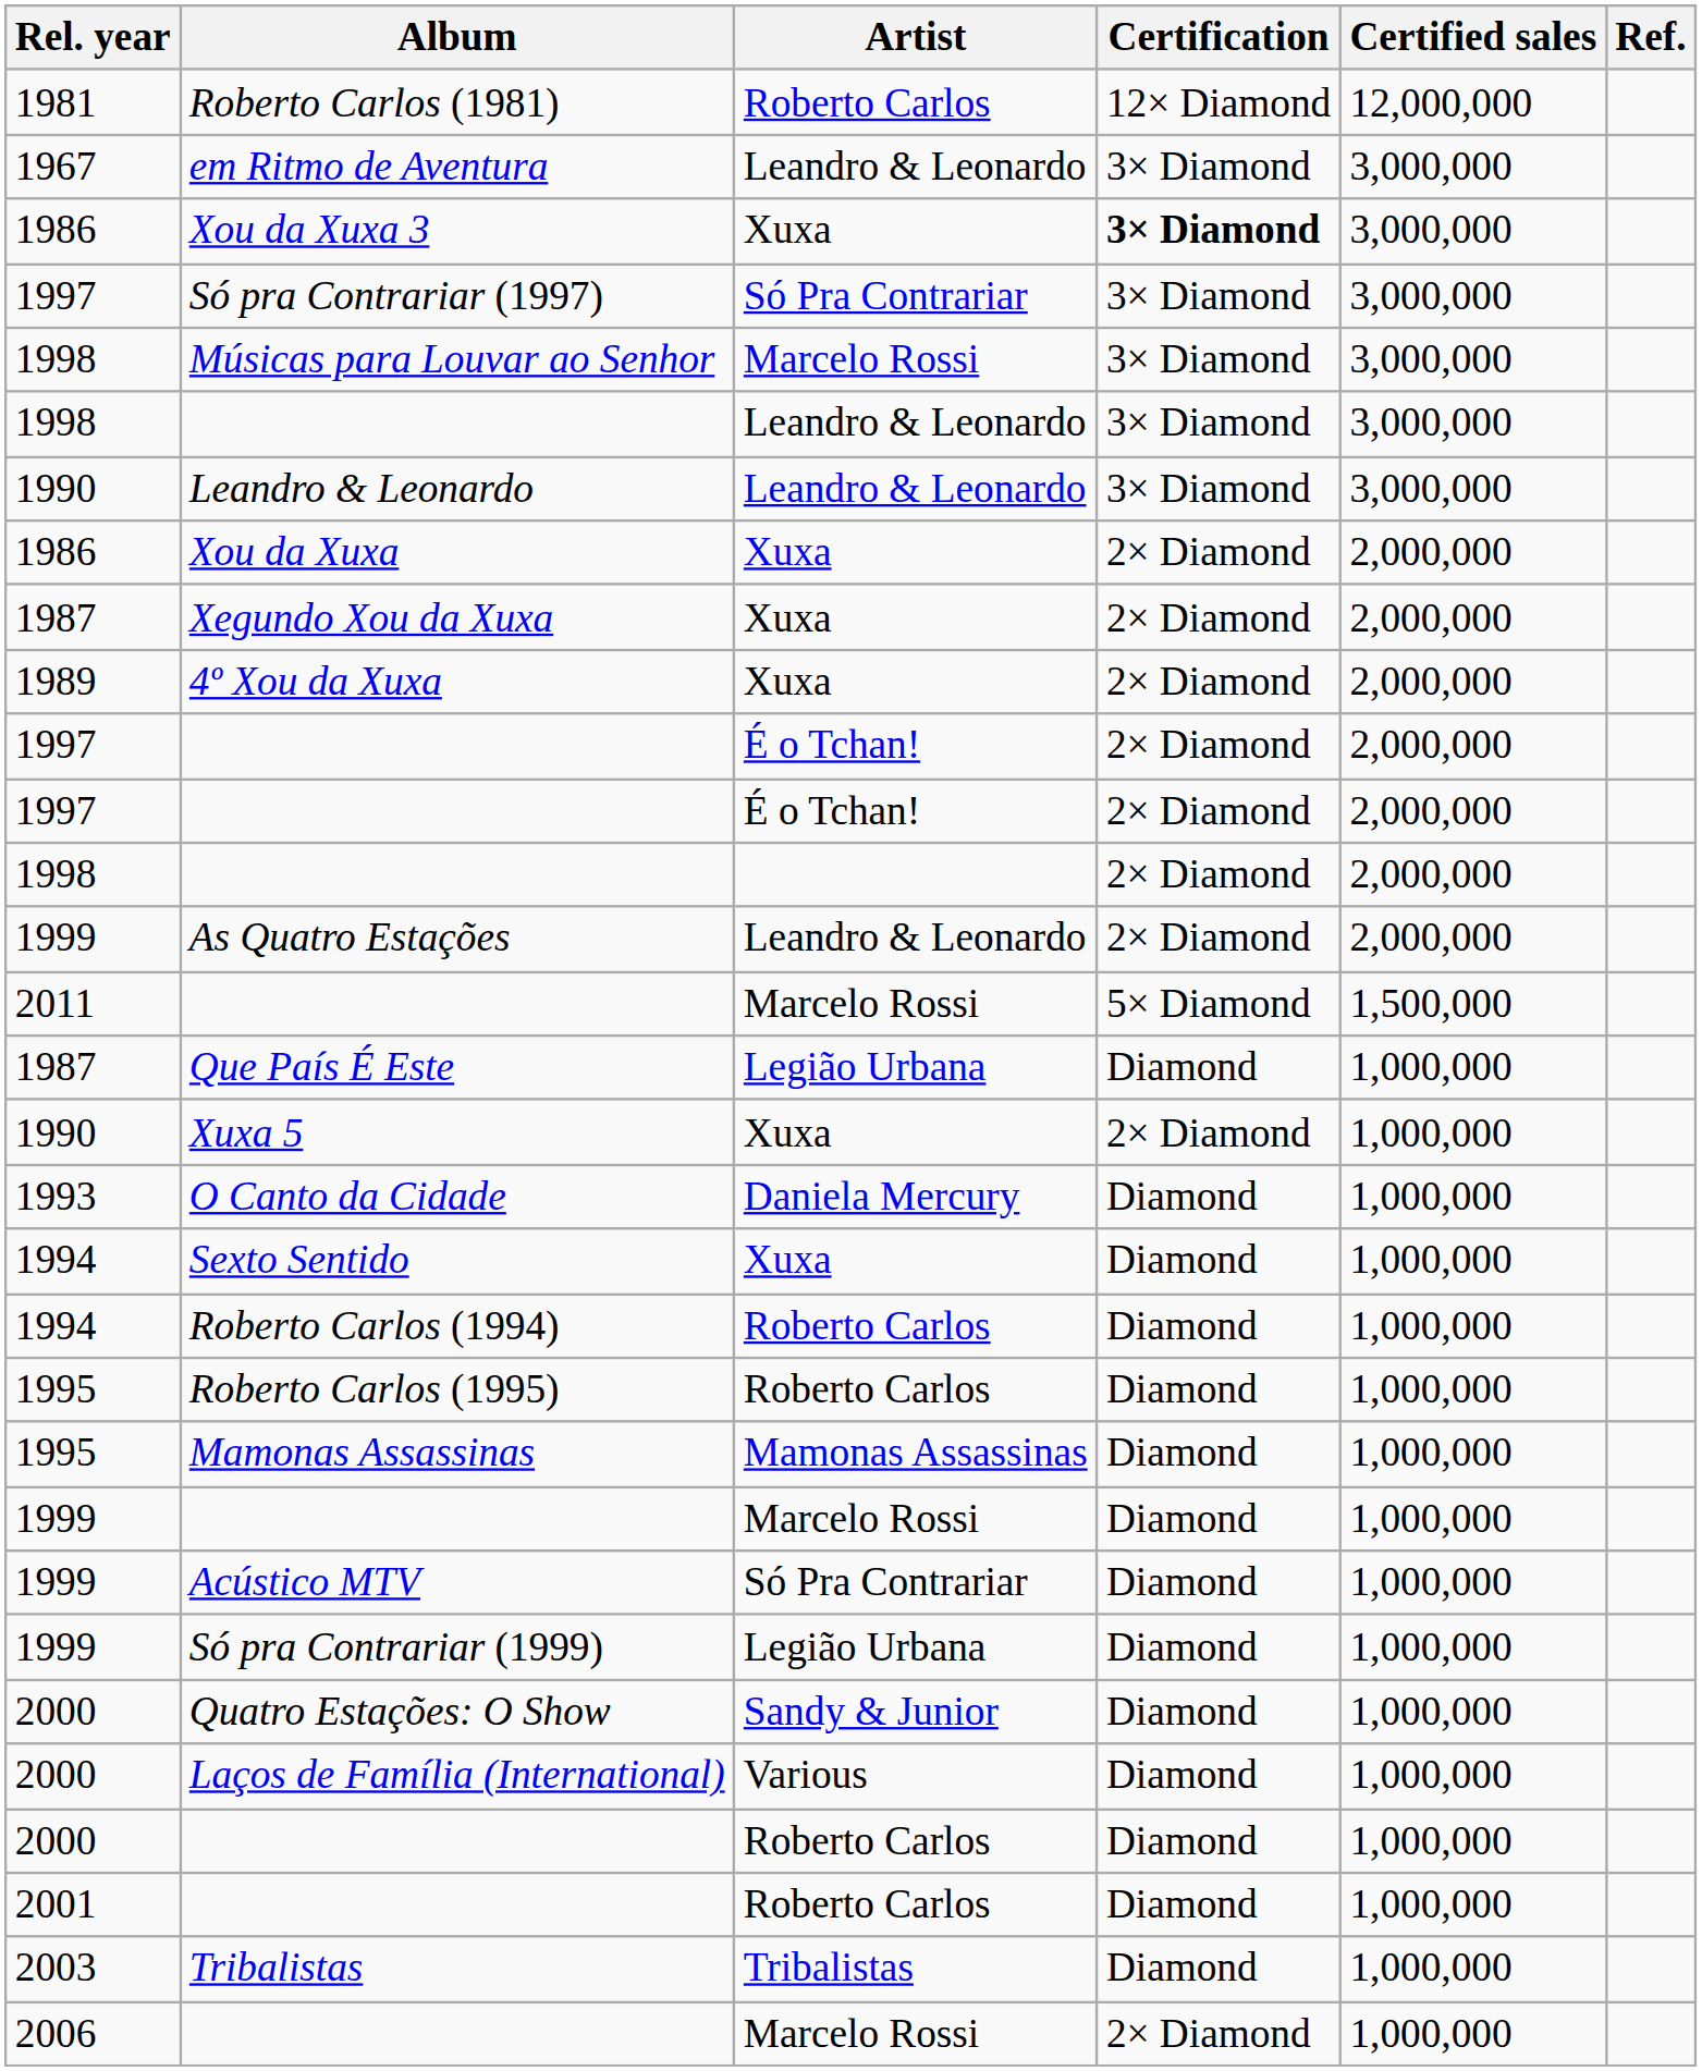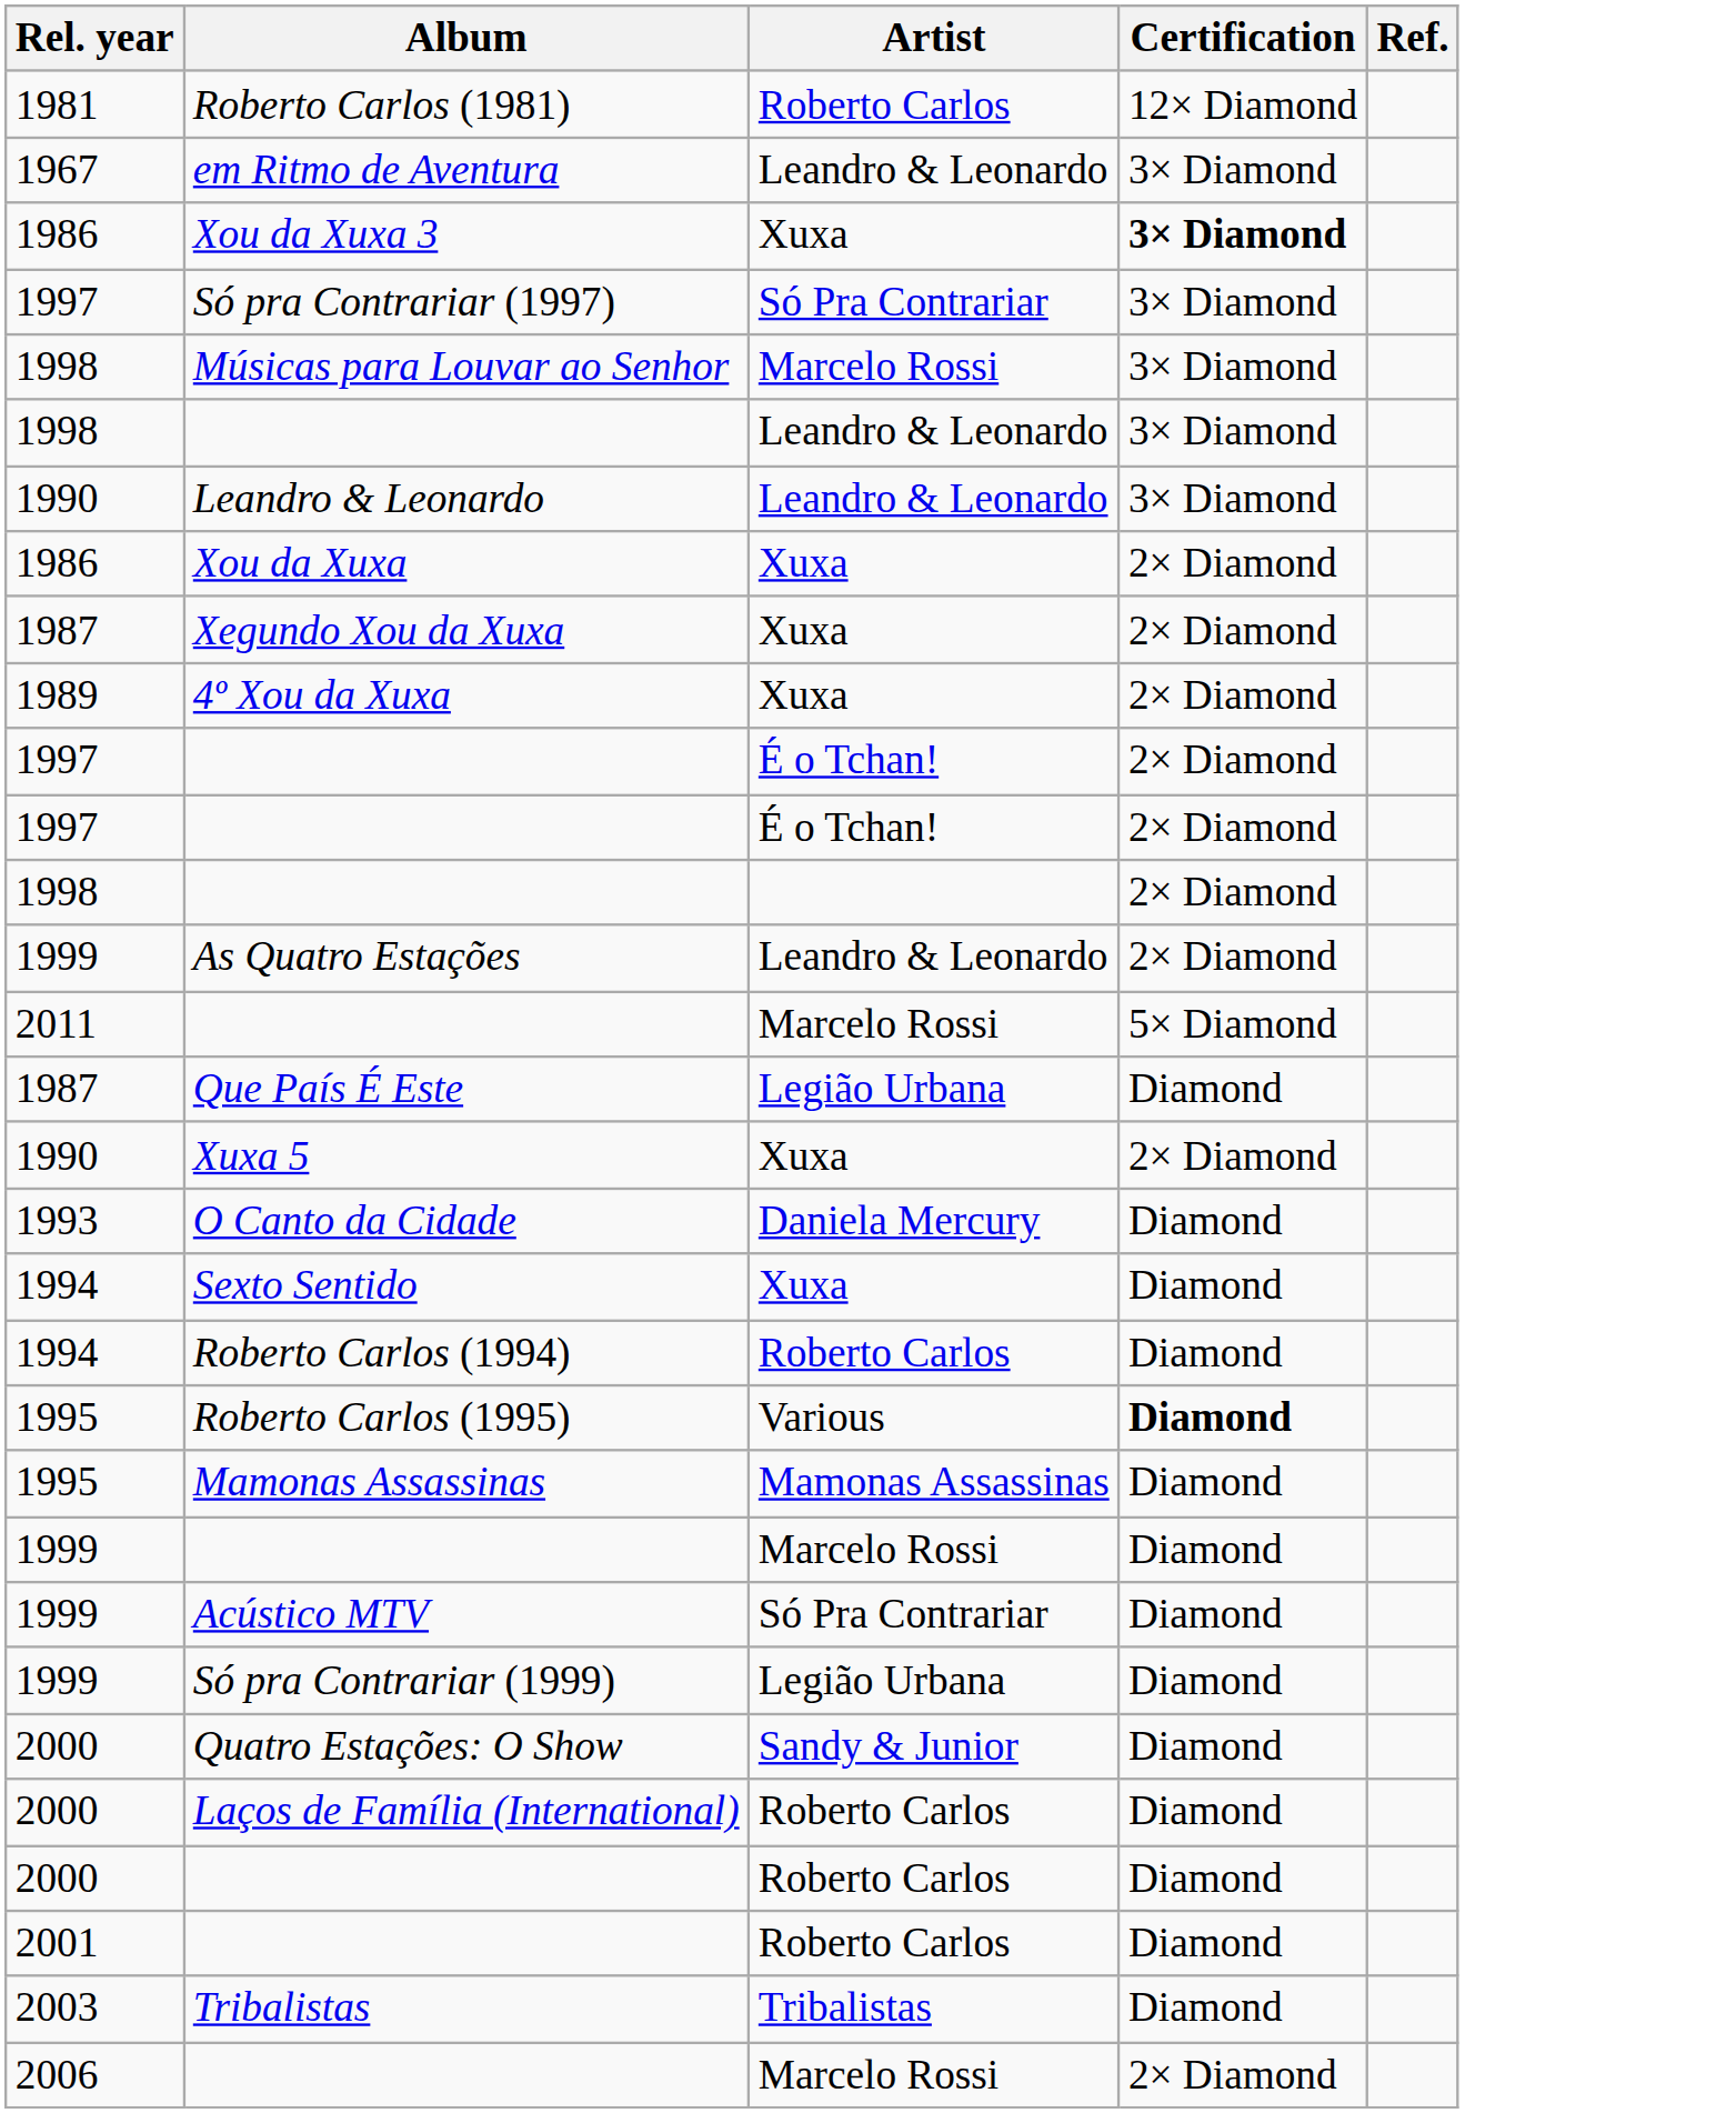- column: Certified sales | 12,000,000 | 3,000,000 | 3,000,000 | 3,000,000 | 3,000,000 | 3,000,000 | 3,000,000 | 2,000,000 | 2,000,000 | 2,000,000 | 2,000,000 | 2,000,000 | 2,000,000 | 2,000,000 | 1,500,000 | 1,000,000 | 1,000,000 | 1,000,000 | 1,000,000 | 1,000,000 | 1,000,000 | 1,000,000 | 1,000,000 | 1,000,000 | 1,000,000 | 1,000,000 | 1,000,000 | 1,000,000 | 1,000,000 | 1,000,000 | 1,000,000
Roberto Carlos (1995) | Artist: Roberto Carlos -> Various
Roberto Carlos (1995) | Certification: normal -> bold
Laços de Família (International) | Artist: Various -> Roberto Carlos
